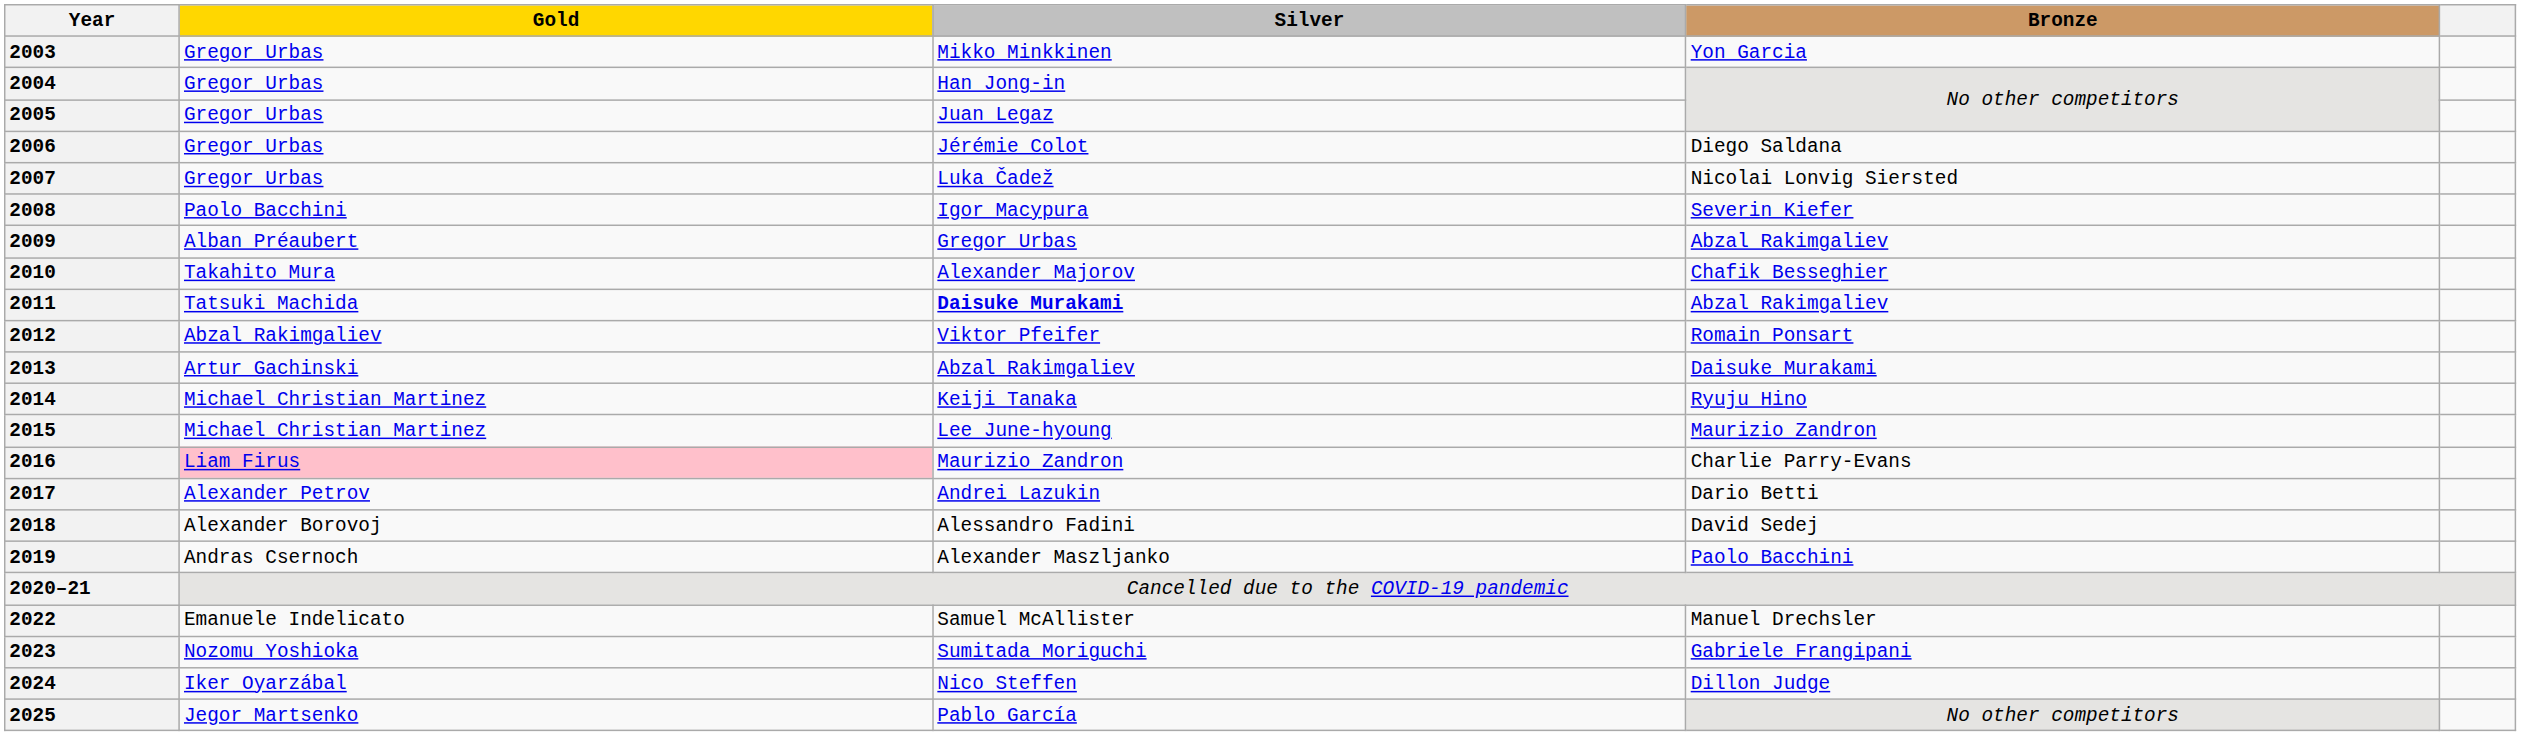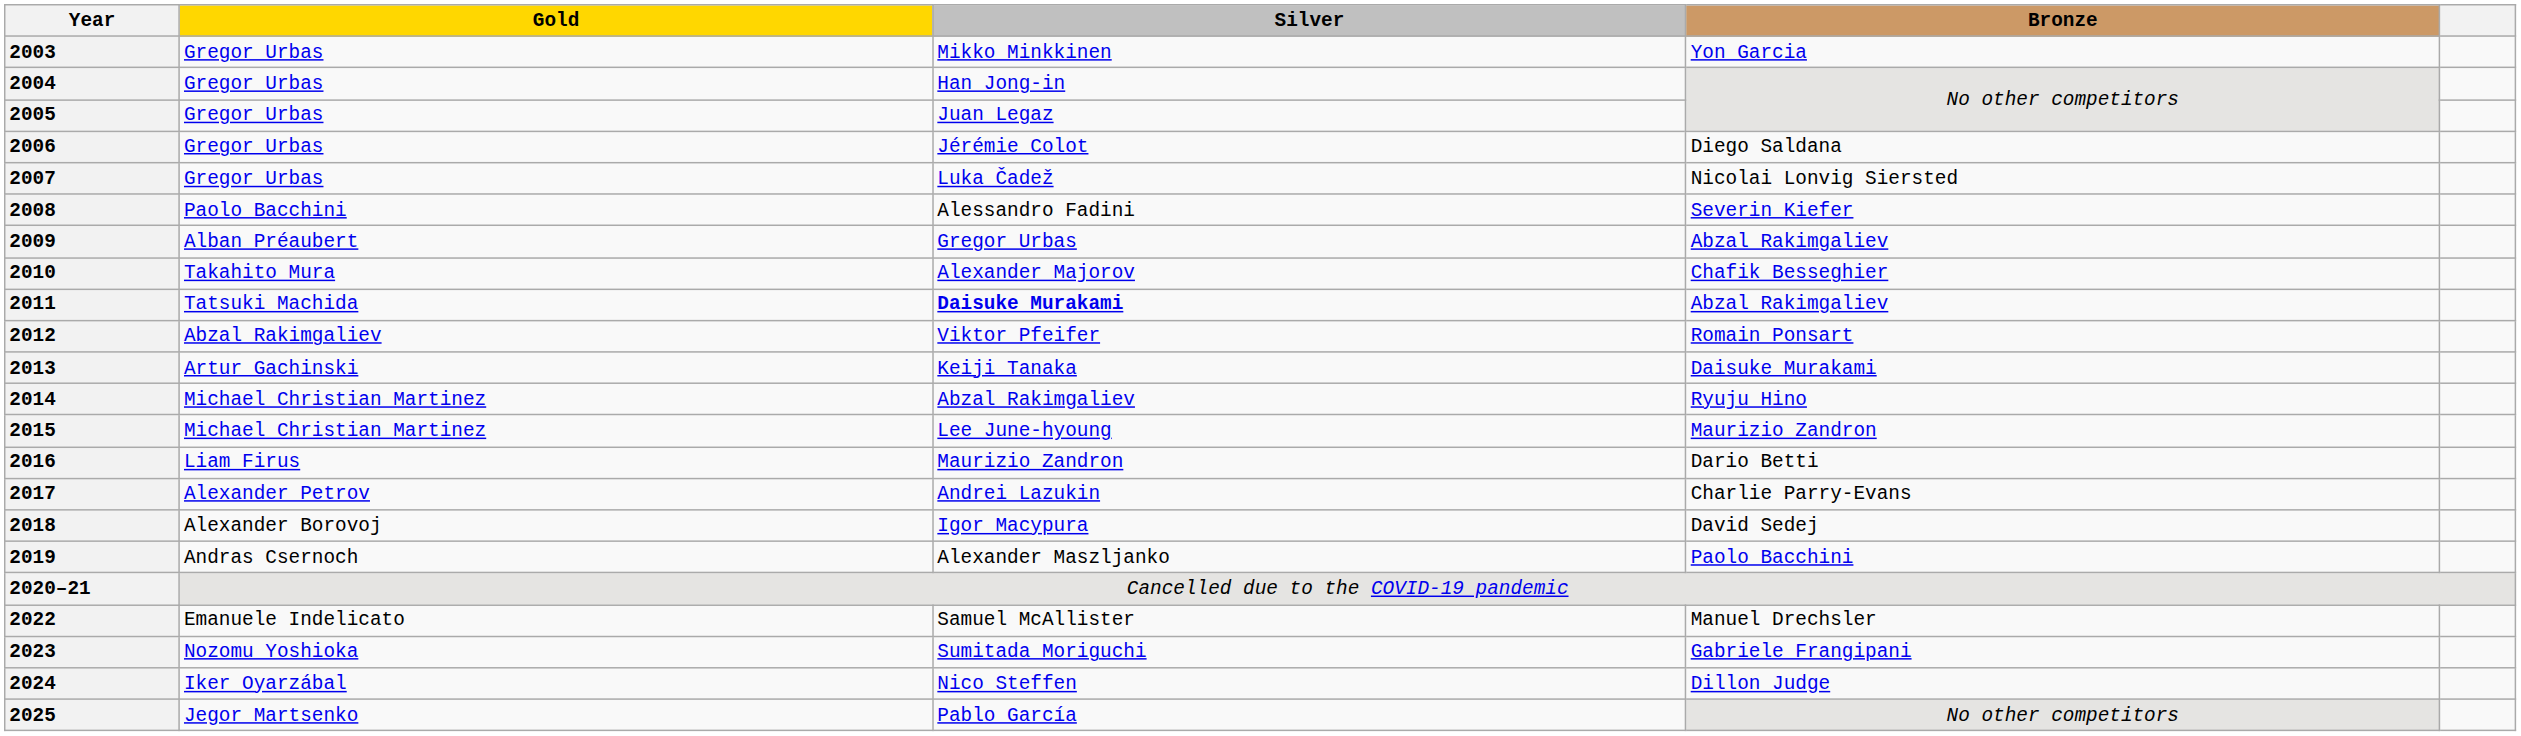2008 | Silver: Igor Macypura -> Alessandro Fadini
2013 | Silver: Abzal Rakimgaliev -> Keiji Tanaka
2014 | Silver: Keiji Tanaka -> Abzal Rakimgaliev
2016 | Gold: pink background -> no background
2016 | Bronze: Charlie Parry-Evans -> Dario Betti
2017 | Bronze: Dario Betti -> Charlie Parry-Evans
2018 | Silver: Alessandro Fadini -> Igor Macypura
